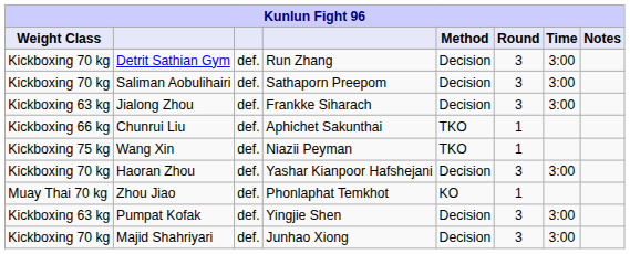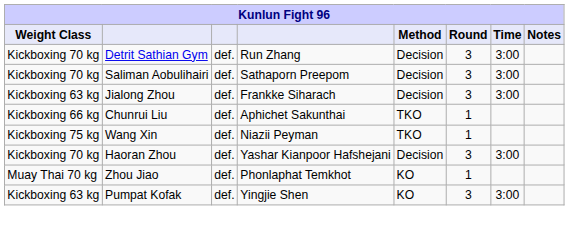Pumpat Kofak | Method: Decision -> KO
- row: Kickboxing 70 kg | Majid Shahriyari | def. | Junhao Xiong | Decision | 3 | 3:00
